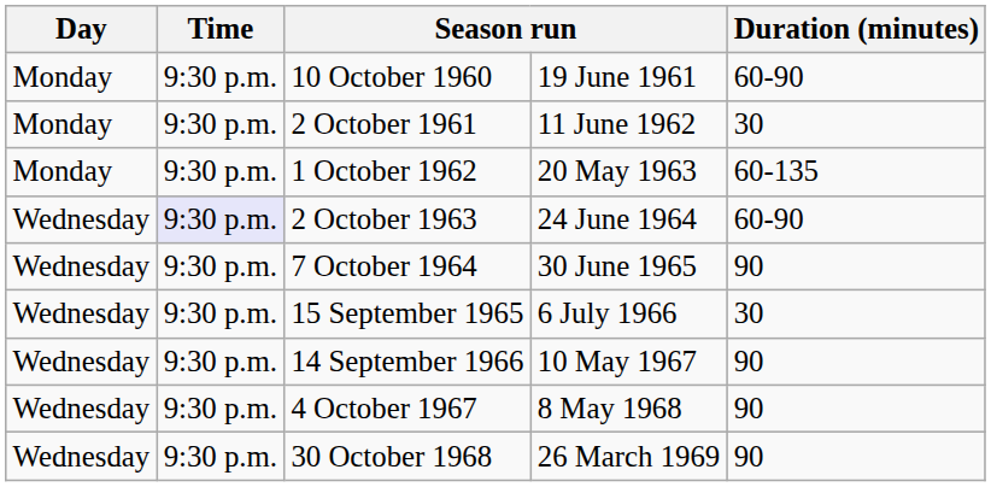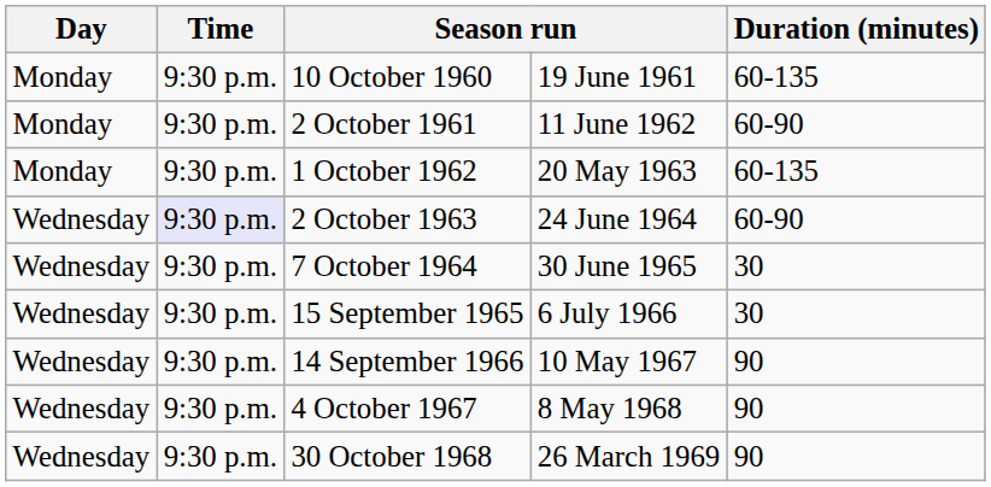10 October 1960 | Duration (minutes): 60-90 -> 60-135
2 October 1961 | Duration (minutes): 30 -> 60-90
7 October 1964 | Duration (minutes): 90 -> 30
